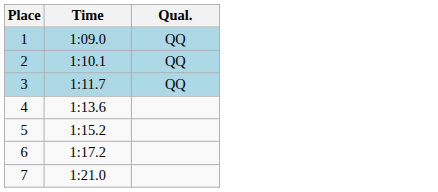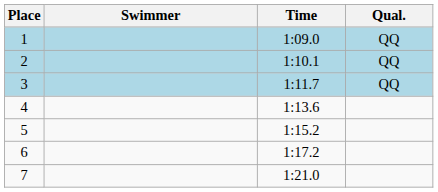+ column: Swimmer
